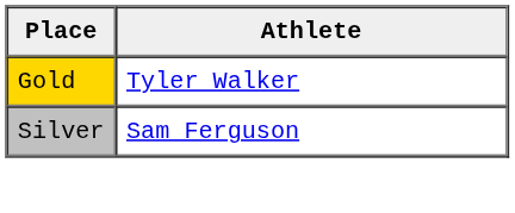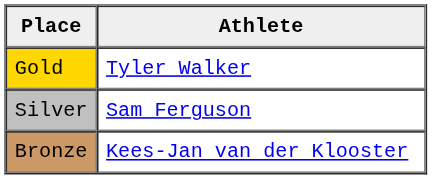+ row: Bronze | Kees-Jan van der Klooster
